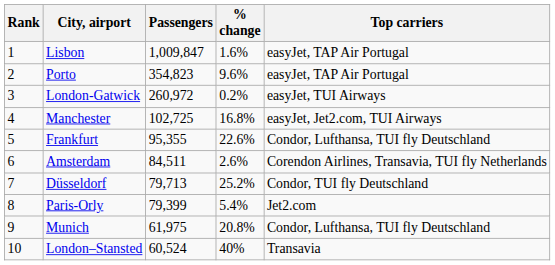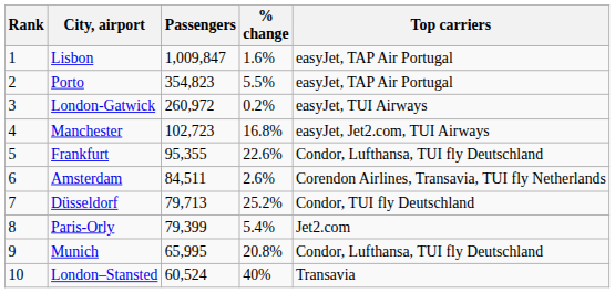Porto | % change: 9.6% -> 5.5%
Manchester | Passengers: 102,725 -> 102,723
Munich | Passengers: 61,975 -> 65,995
